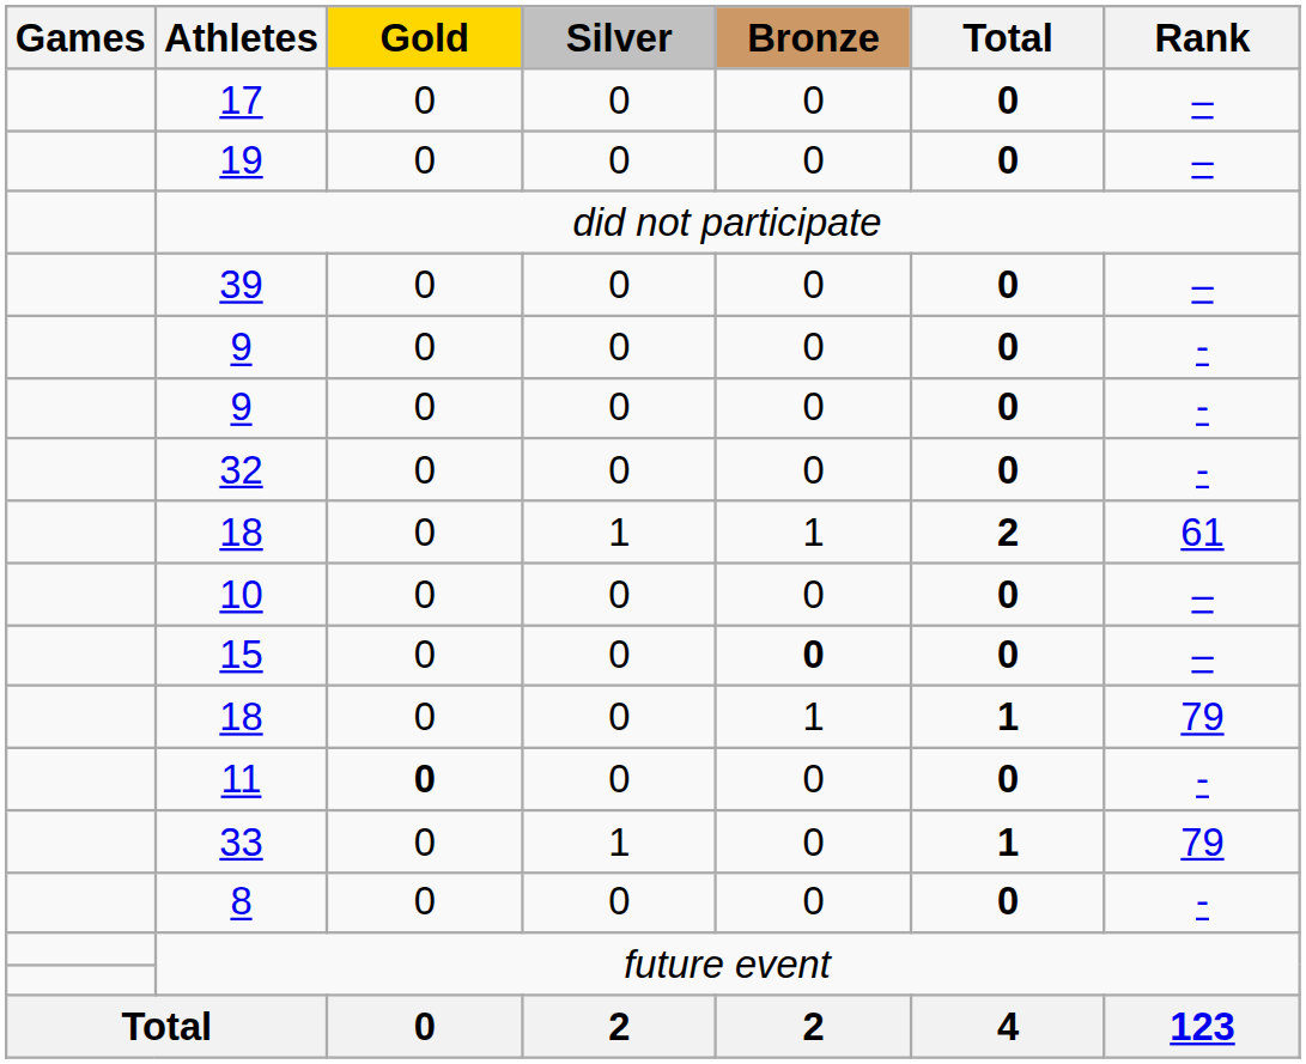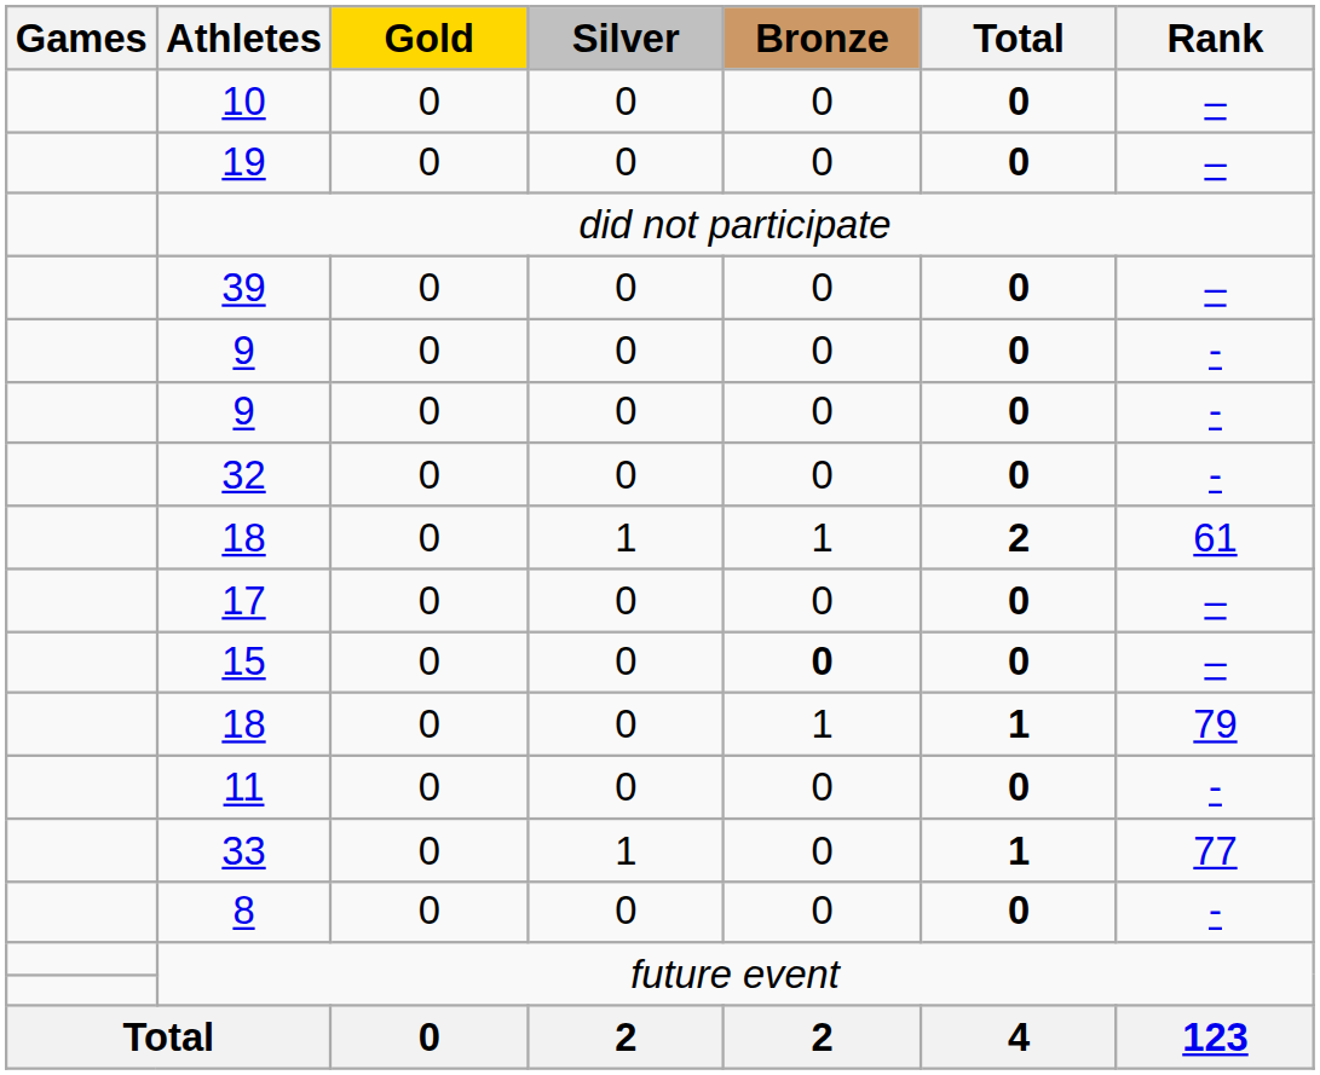rows swapped: 10 <-> 17
11 | Gold: bold -> normal
33 | Rank: 79 -> 77
